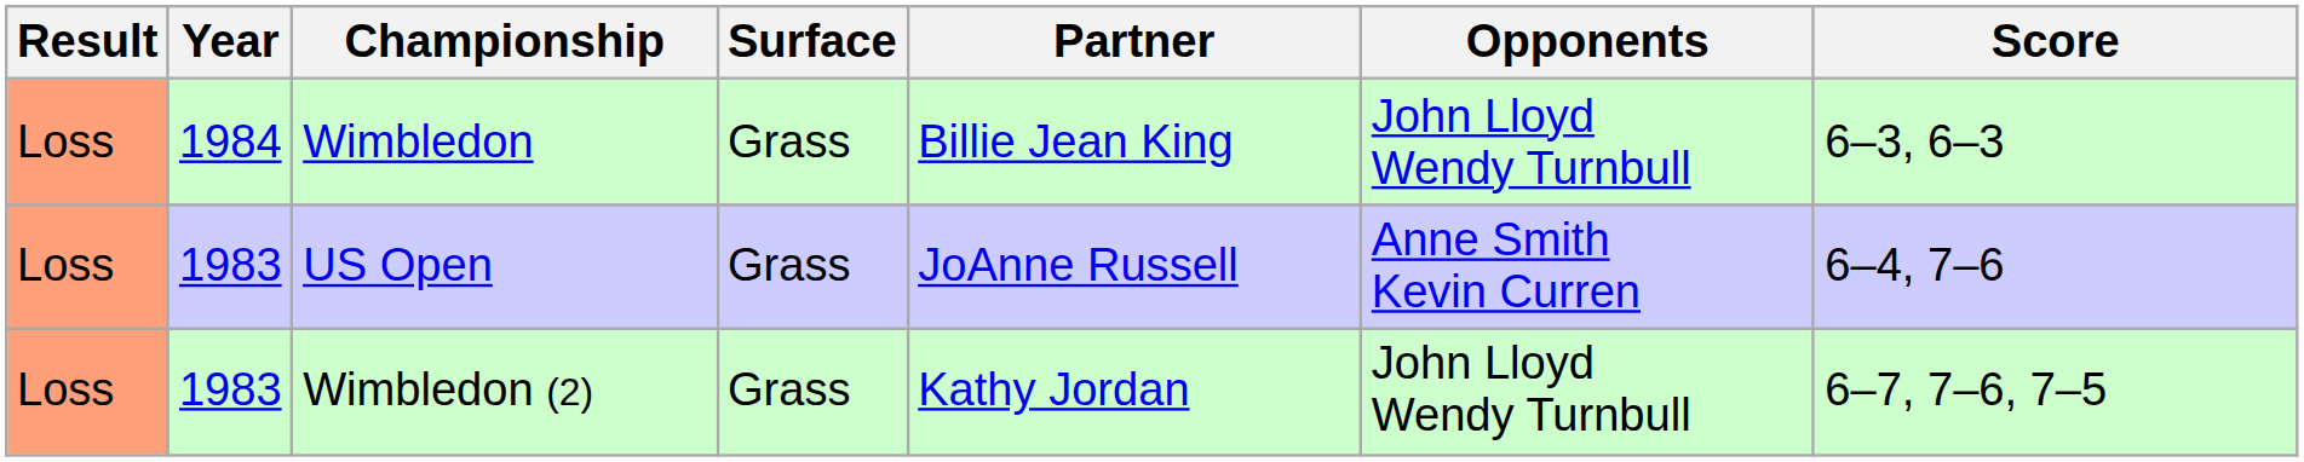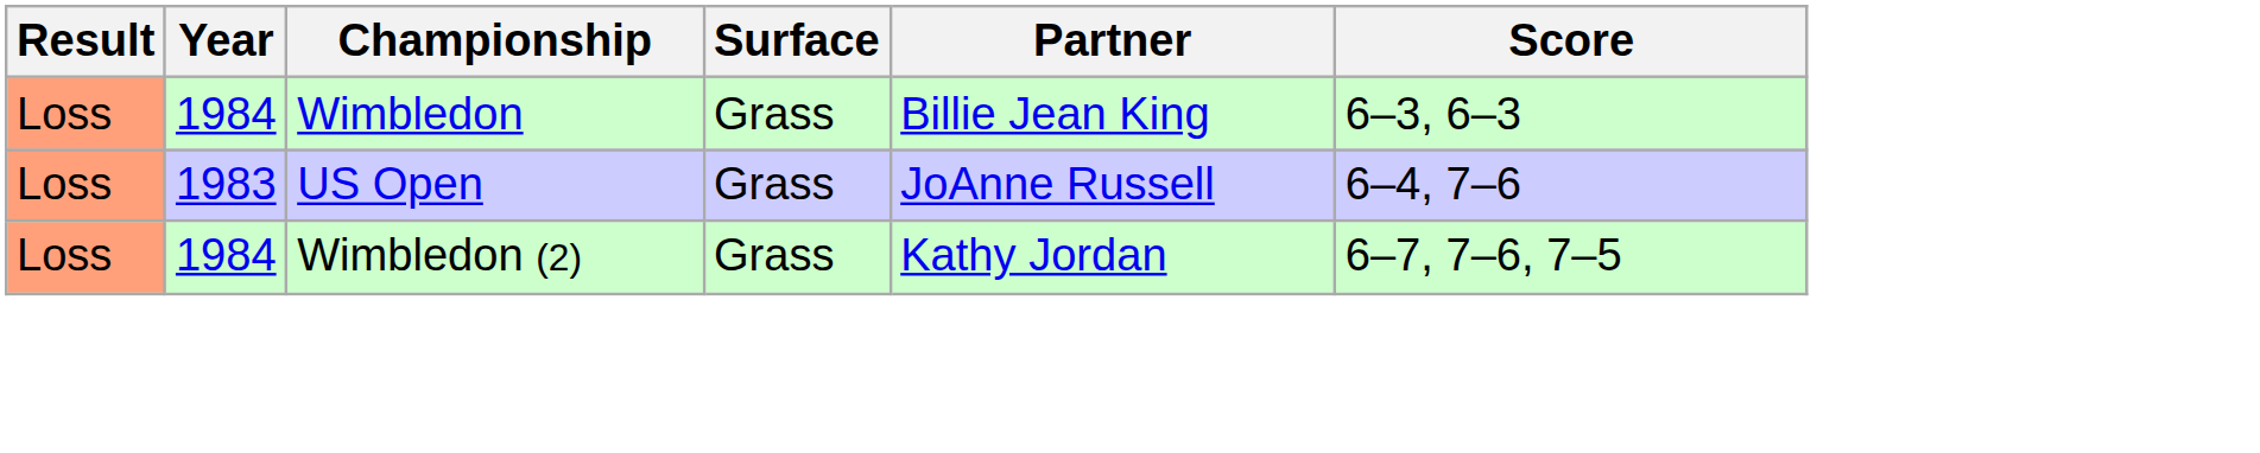- column: Opponents | John Lloyd Wendy Turnbull | Anne Smith Kevin Curren | John Lloyd Wendy Turnbull
Wimbledon (2) | Year: 1983 -> 1984
